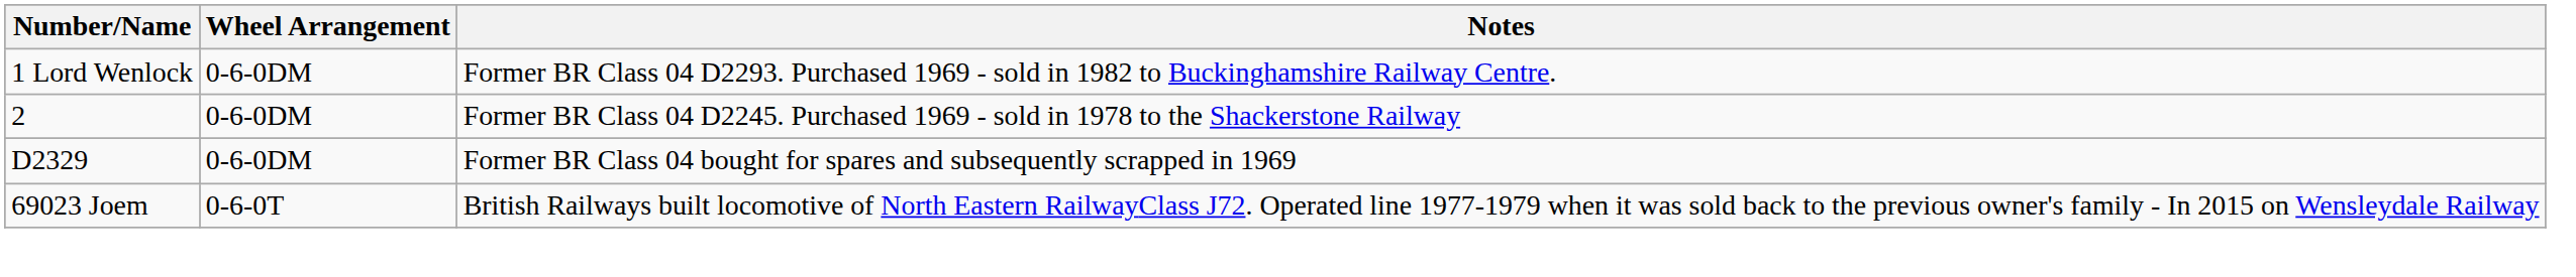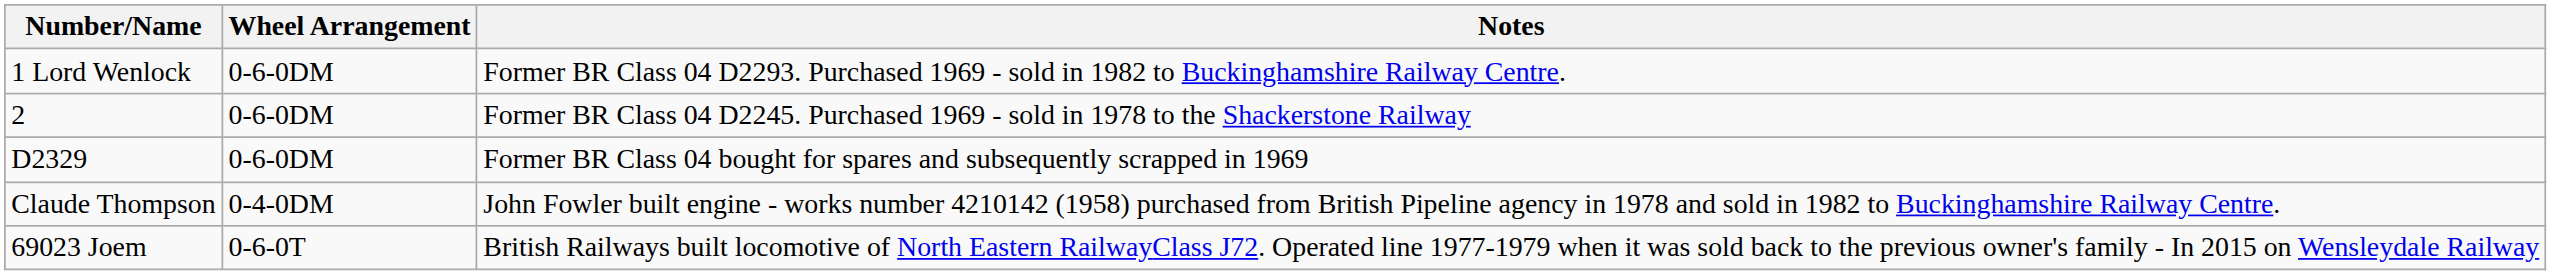+ row: Claude Thompson | 0-4-0DM | John Fowler built engine - works number 4210142 (1958) purchased from British Pipeline agency in 1978 and sold in 1982 to Buckinghamshire Railway Centre.
